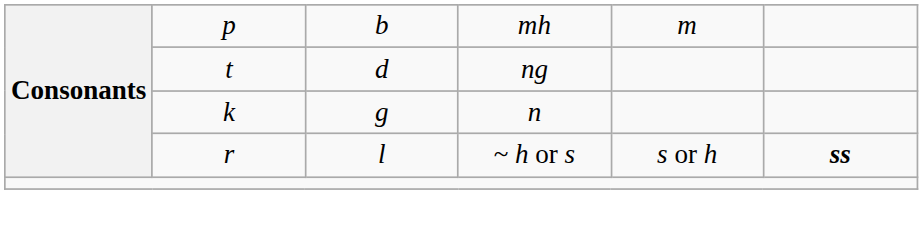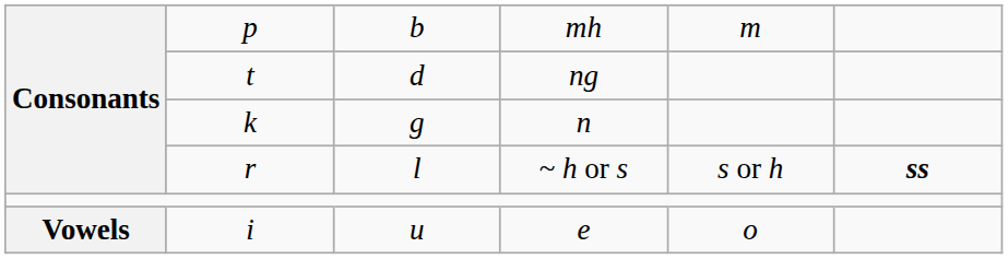+ row: Vowels | i | u | e | o
